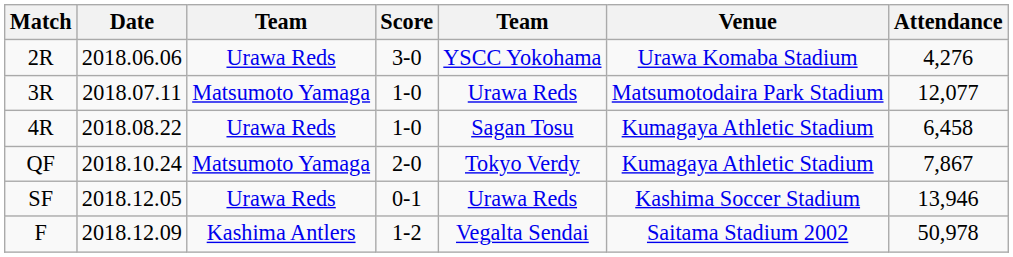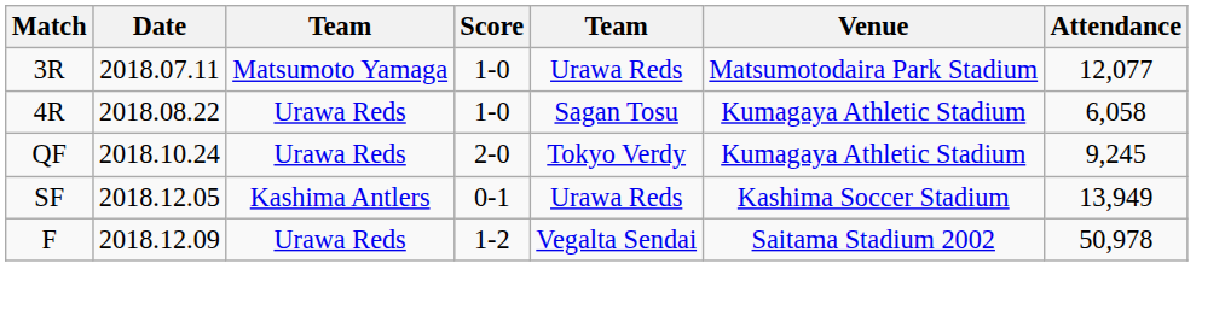- row: 2R | 2018.06.06 | Urawa Reds | 3-0 | YSCC Yokohama | Urawa Komaba Stadium | 4,276
4R | Attendance: 6,458 -> 6,058
QF | column 3: Matsumoto Yamaga -> Urawa Reds
QF | Attendance: 7,867 -> 9,245
SF | column 3: Urawa Reds -> Kashima Antlers
SF | Attendance: 13,946 -> 13,949
F | column 3: Kashima Antlers -> Urawa Reds
